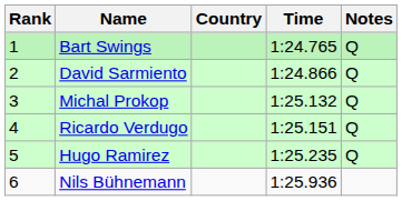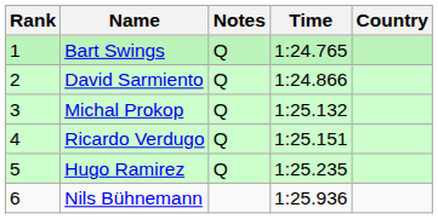columns swapped: Country <-> Notes
